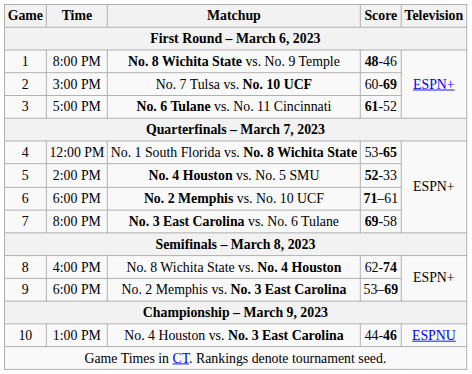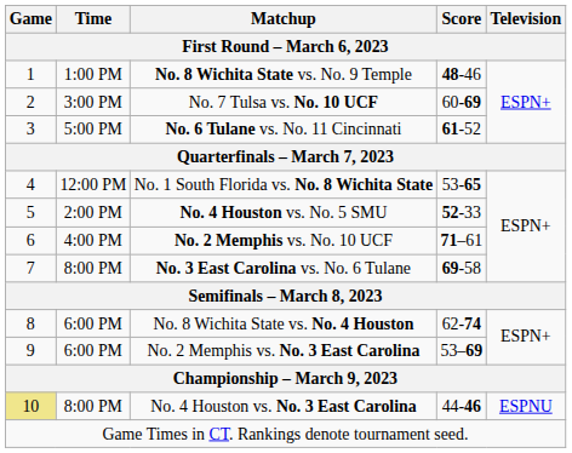No. 8 Wichita State vs. No. 9 Temple | Time: 8:00 PM -> 1:00 PM
No. 2 Memphis vs. No. 10 UCF | Time: 6:00 PM -> 4:00 PM
No. 8 Wichita State vs. No. 4 Houston | Time: 4:00 PM -> 6:00 PM
No. 4 Houston vs. No. 3 East Carolina | Game: no background -> khaki background
No. 4 Houston vs. No. 3 East Carolina | Time: 1:00 PM -> 8:00 PM
